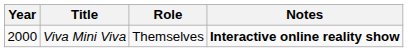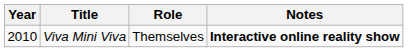Viva Mini Viva | Year: 2000 -> 2010
